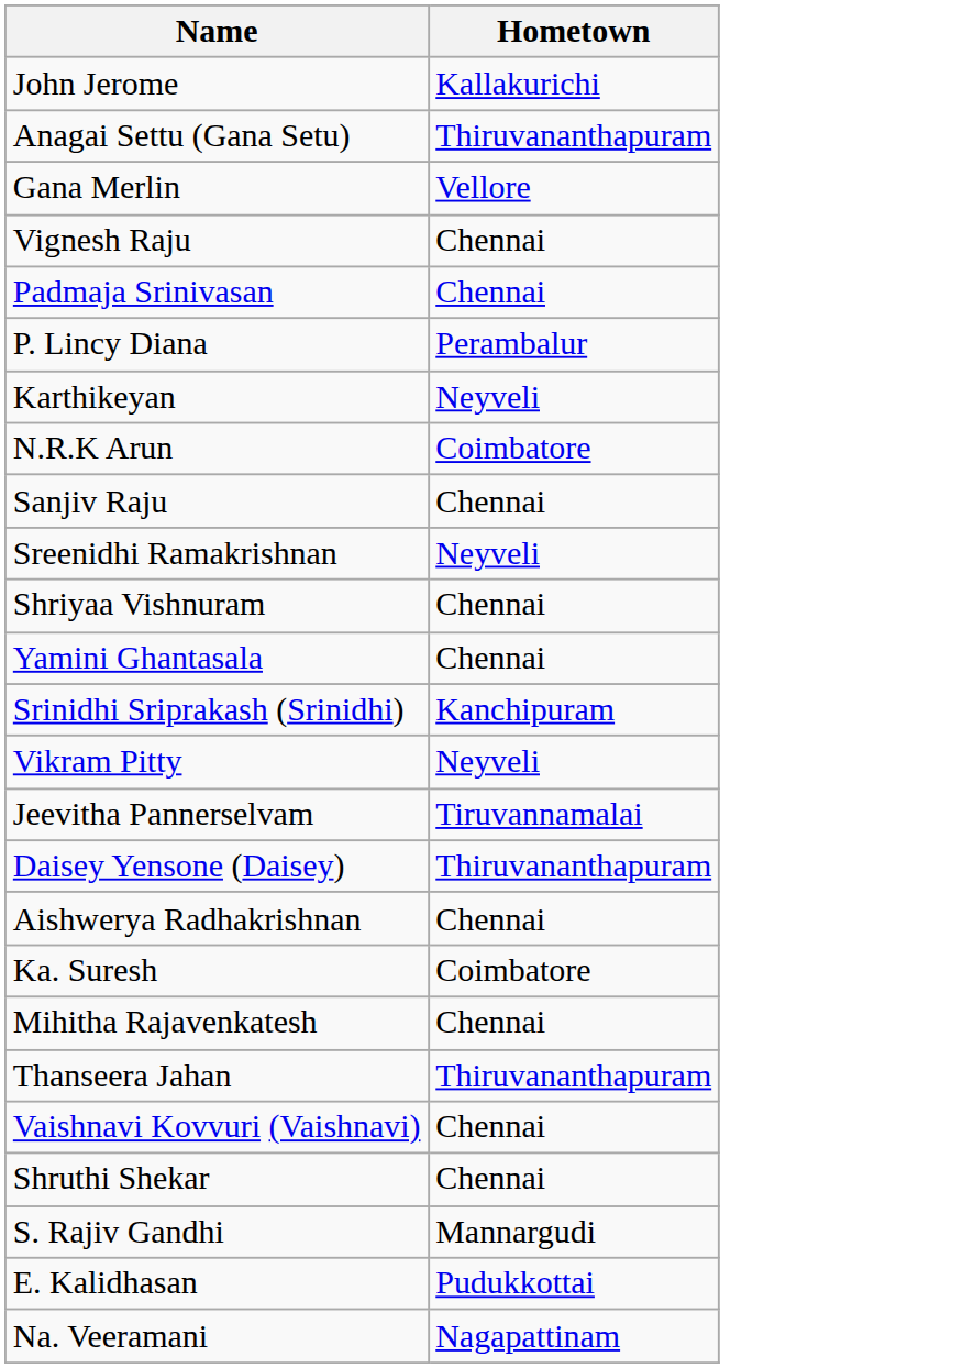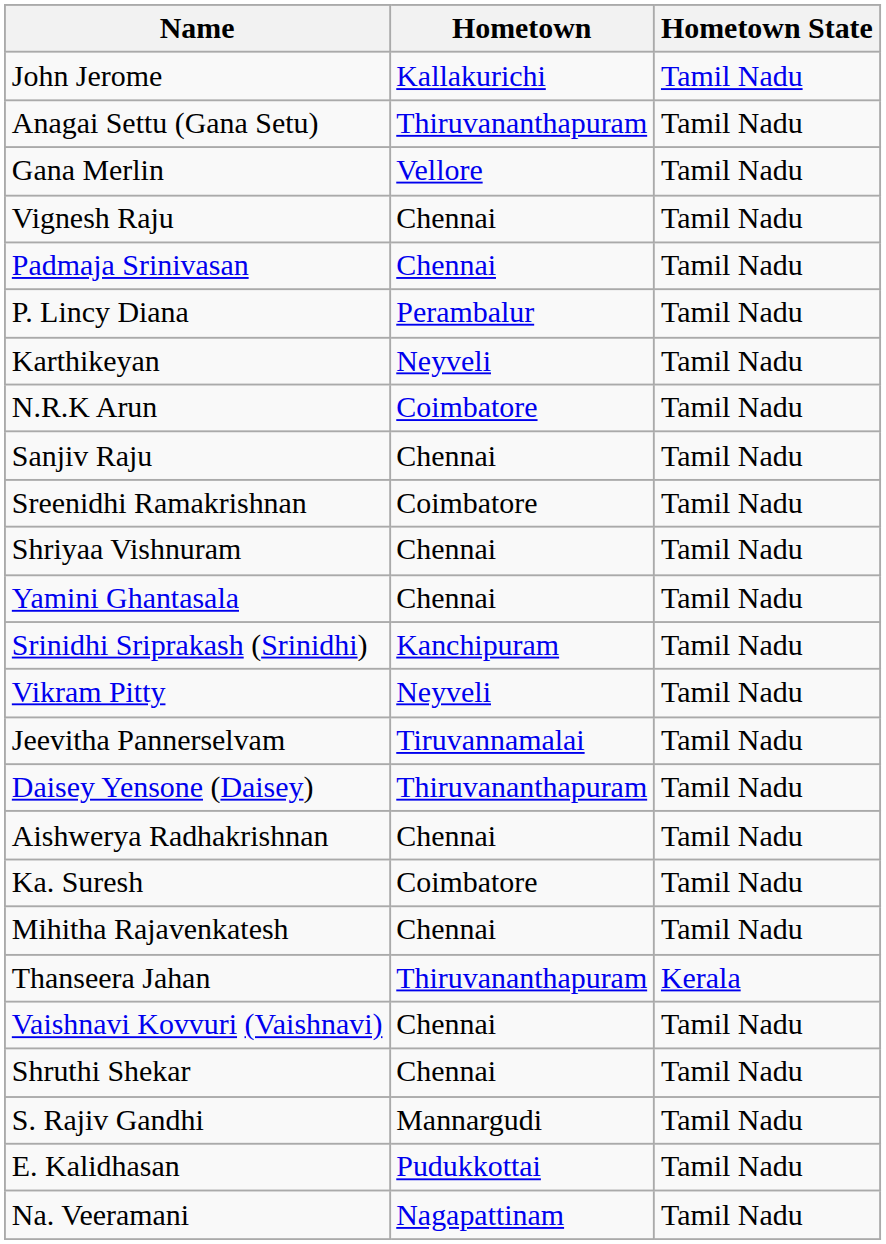+ column: Hometown State | Tamil Nadu | Tamil Nadu | Tamil Nadu | Tamil Nadu | Tamil Nadu | Tamil Nadu | Tamil Nadu | Tamil Nadu | Tamil Nadu | Tamil Nadu | Tamil Nadu | Tamil Nadu | Tamil Nadu | Tamil Nadu | Tamil Nadu | Tamil Nadu | Tamil Nadu | Tamil Nadu | Tamil Nadu | Kerala | Tamil Nadu | Tamil Nadu | Tamil Nadu | Tamil Nadu | Tamil Nadu
Sreenidhi Ramakrishnan | Hometown: Neyveli -> Coimbatore
